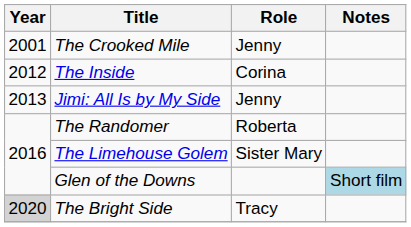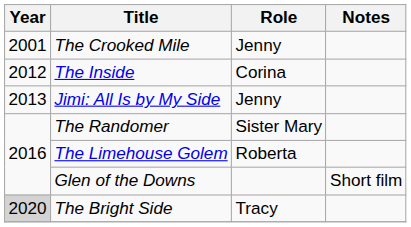The Randomer | Role: Roberta -> Sister Mary
The Limehouse Golem | Role: Sister Mary -> Roberta
Glen of the Downs | Notes: lightblue background -> no background
